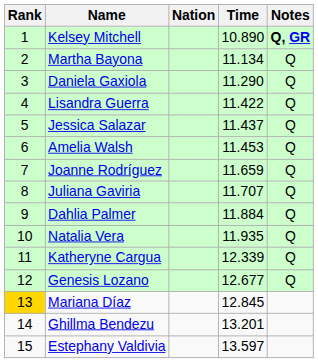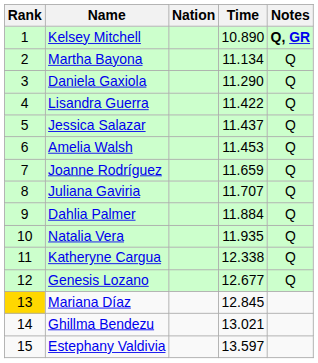Katheryne Cargua | Time: 12.339 -> 12.338
Ghillma Bendezu | Time: 13.201 -> 13.021
